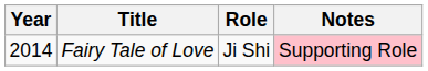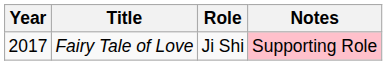Fairy Tale of Love | Year: 2014 -> 2017
